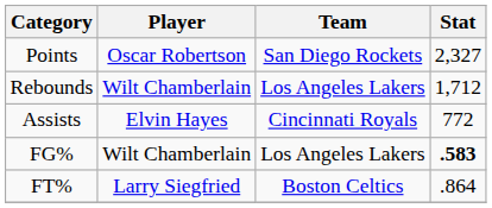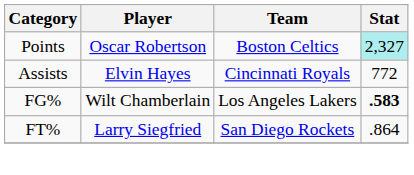Points | Team: San Diego Rockets -> Boston Celtics
Points | Stat: no background -> paleturquoise background
- row: Rebounds | Wilt Chamberlain | Los Angeles Lakers | 1,712
FT% | Team: Boston Celtics -> San Diego Rockets
